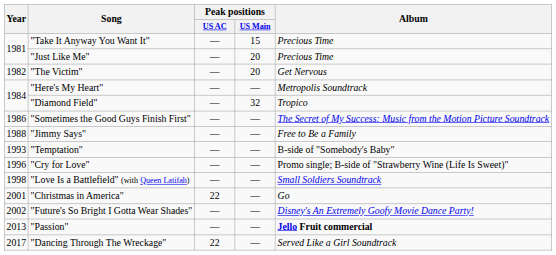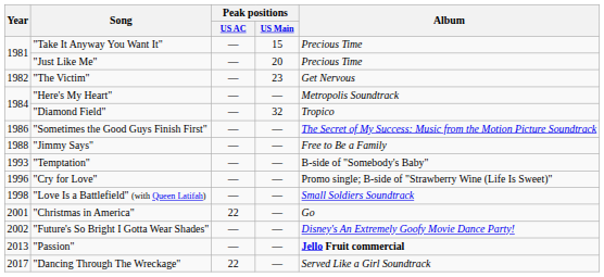"The Victim" | Peak positions / US Main: 20 -> 23
